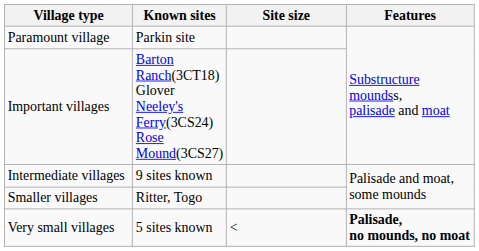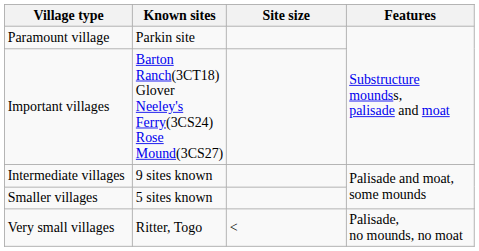Smaller villages | Known sites: Ritter, Togo -> 5 sites known
Very small villages | Known sites: 5 sites known -> Ritter, Togo
Very small villages | Features: bold -> normal
